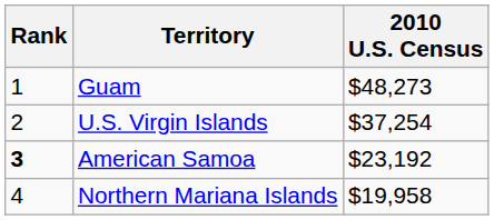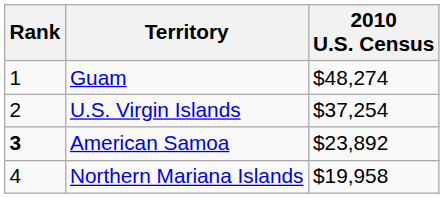Guam | 2010 U.S. Census: $48,273 -> $48,274
American Samoa | 2010 U.S. Census: $23,192 -> $23,892
